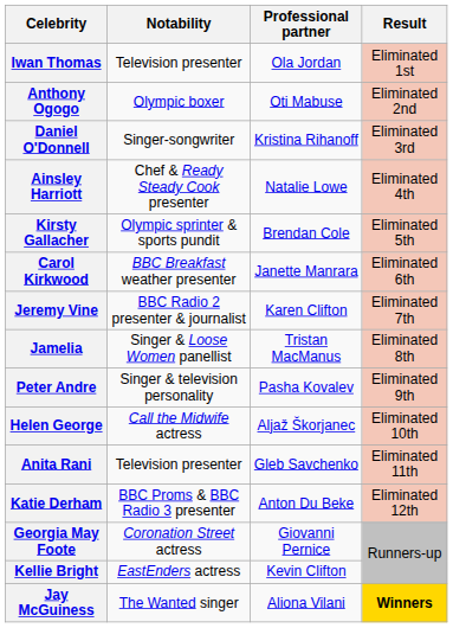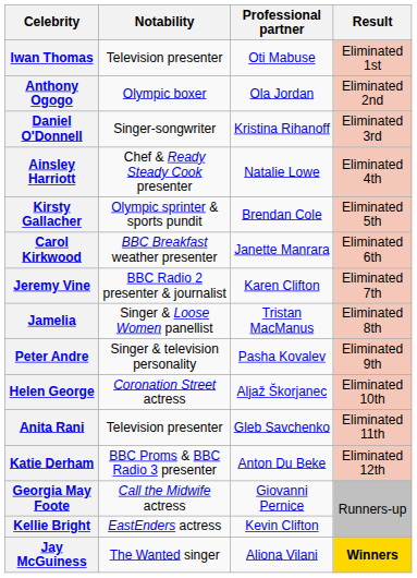Iwan Thomas | Professional partner: Ola Jordan -> Oti Mabuse
Anthony Ogogo | Professional partner: Oti Mabuse -> Ola Jordan
Helen George | Notability: Call the Midwife actress -> Coronation Street actress
Georgia May Foote | Notability: Coronation Street actress -> Call the Midwife actress
